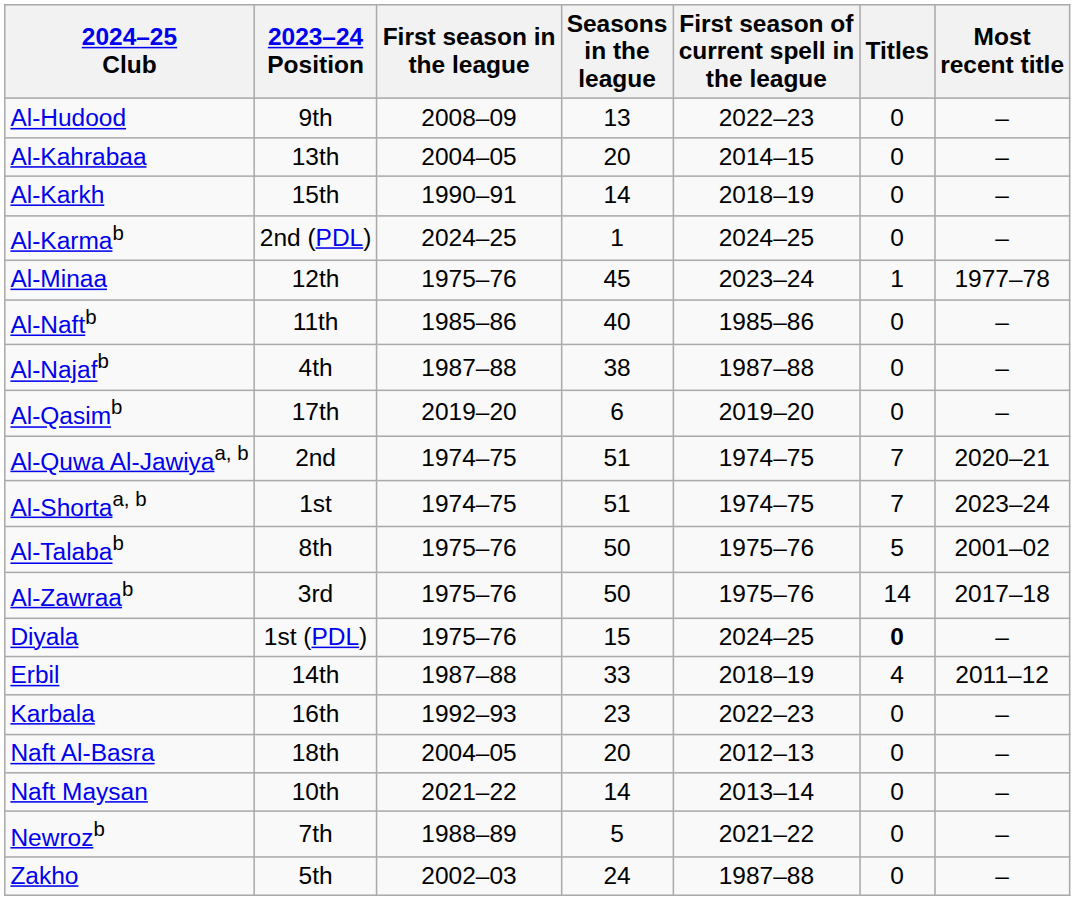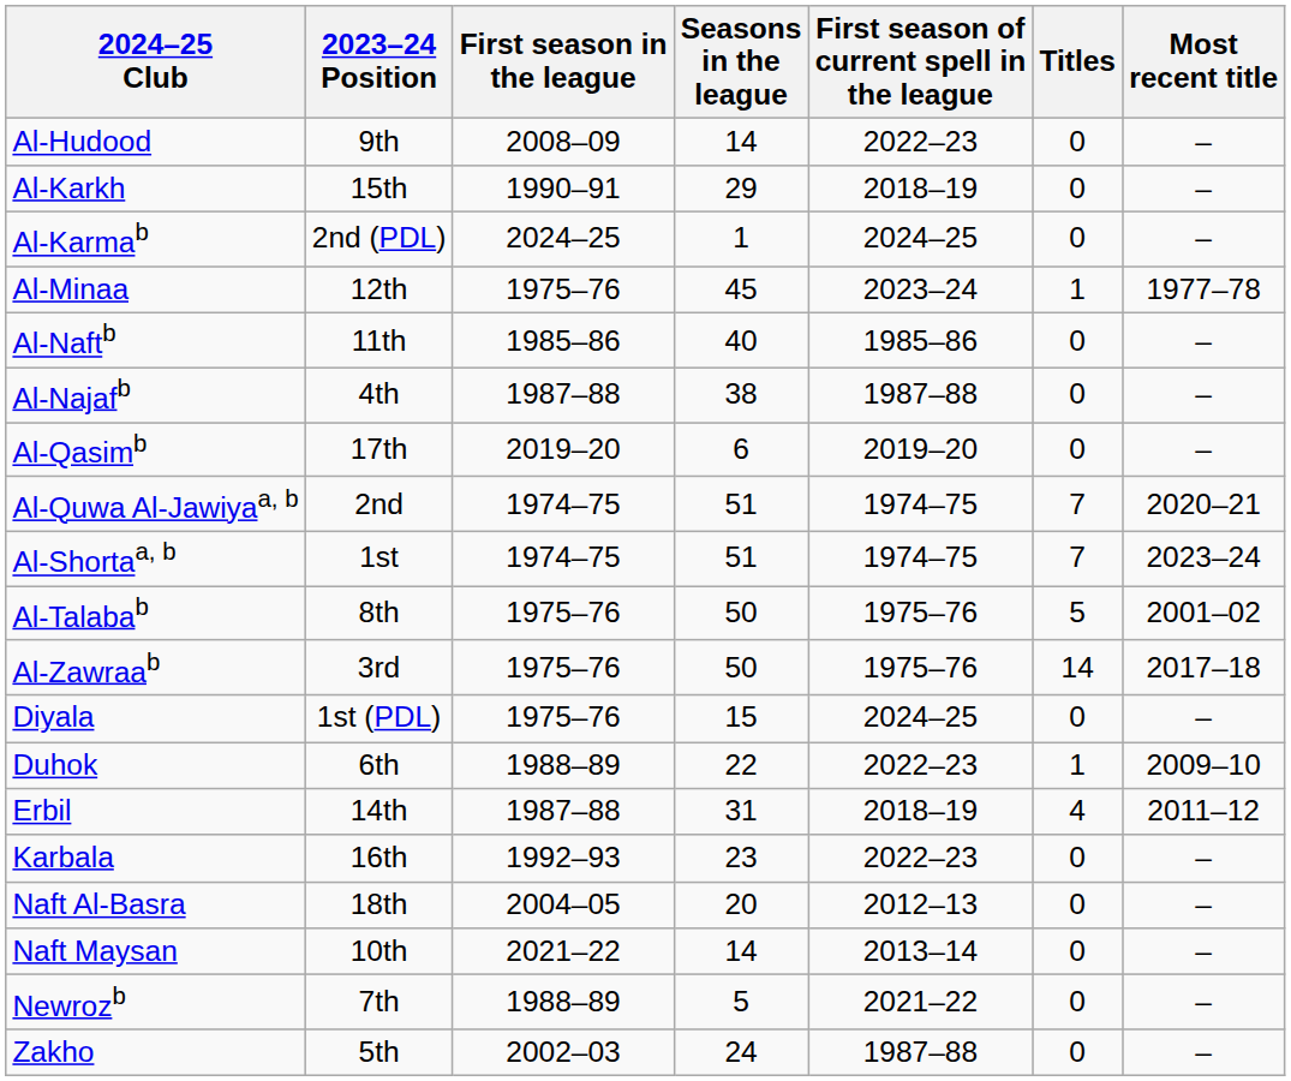Al-Hudood | Seasons in the league: 13 -> 14
- row: Al-Kahrabaa | 13th | 2004–05 | 20 | 2014–15 | 0 | –
Al-Karkh | Seasons in the league: 14 -> 29
Diyala | Titles: bold -> normal
+ row: Duhok | 6th | 1988–89 | 22 | 2022–23 | 1 | 2009–10
Erbil | Seasons in the league: 33 -> 31
